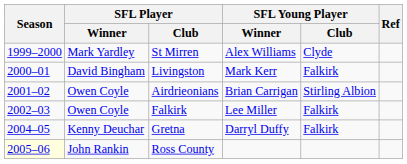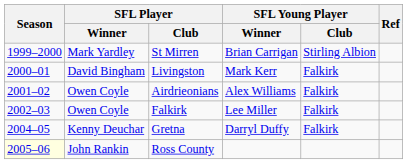St Mirren | SFL Young Player / Winner: Alex Williams -> Brian Carrigan
St Mirren | SFL Young Player / Club: Clyde -> Stirling Albion
Airdrieonians | SFL Young Player / Winner: Brian Carrigan -> Alex Williams
Airdrieonians | SFL Young Player / Club: Stirling Albion -> Falkirk
